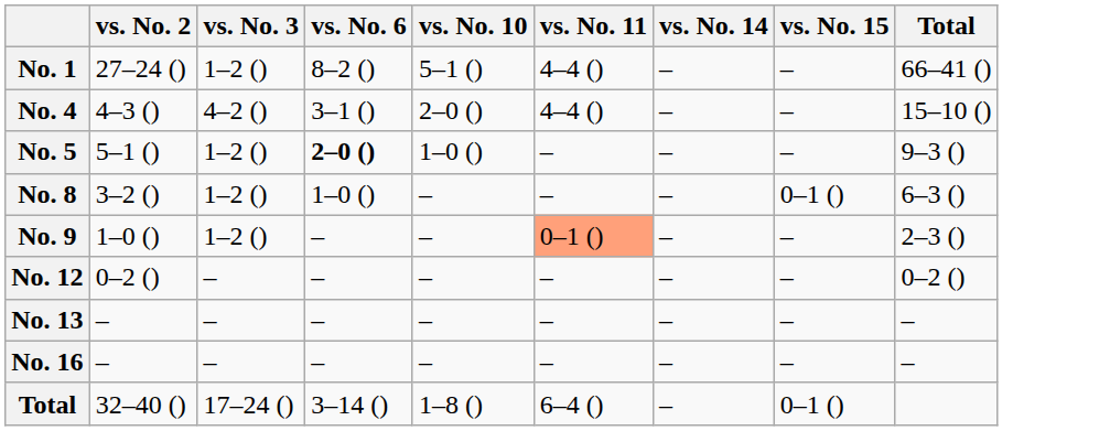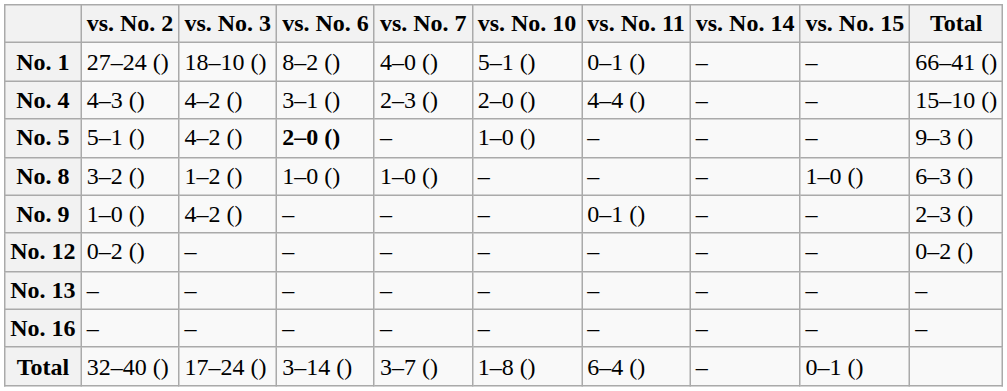+ column: vs. No. 7 | 4–0 () | 2–3 () | – | 1–0 () | – | – | – | – | 3–7 ()
No. 1 | vs. No. 3: 1–2 () -> 18–10 ()
No. 1 | vs. No. 11: 4–4 () -> 0–1 ()
No. 5 | vs. No. 3: 1–2 () -> 4–2 ()
No. 8 | vs. No. 15: 0–1 () -> 1–0 ()
No. 9 | vs. No. 3: 1–2 () -> 4–2 ()
No. 9 | vs. No. 11: lightsalmon background -> no background
